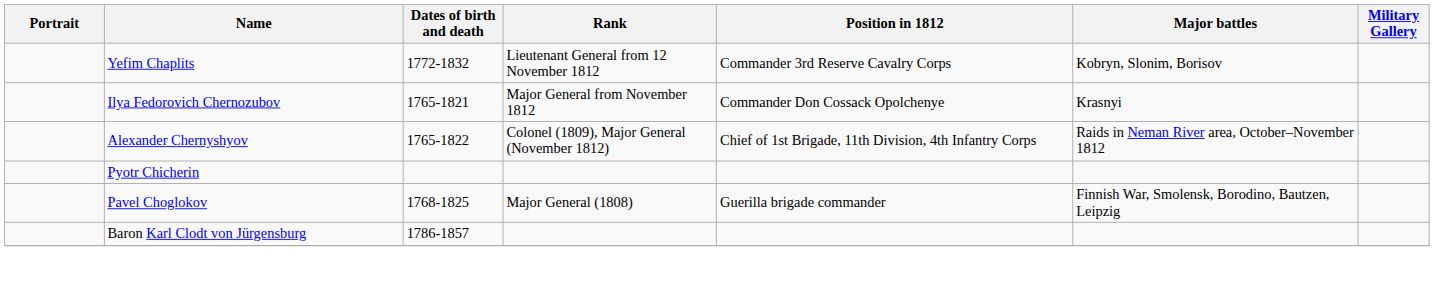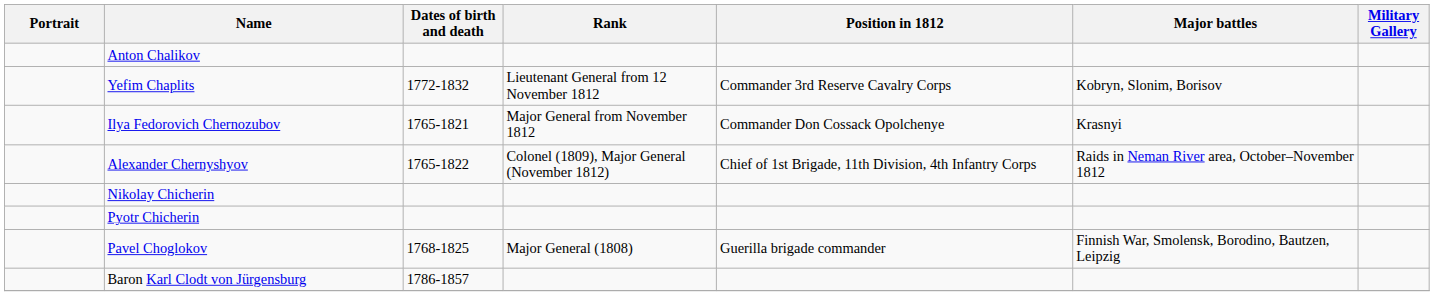+ row: Anton Chalikov
+ row: Nikolay Chicherin
